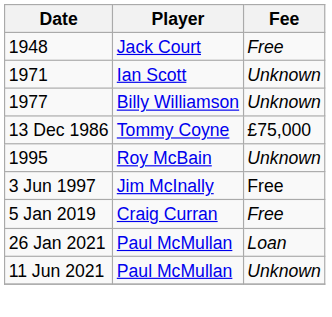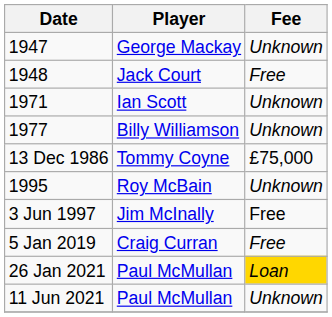+ row: 1947 | George Mackay | Unknown
26 Jan 2021 | Fee: no background -> gold background
